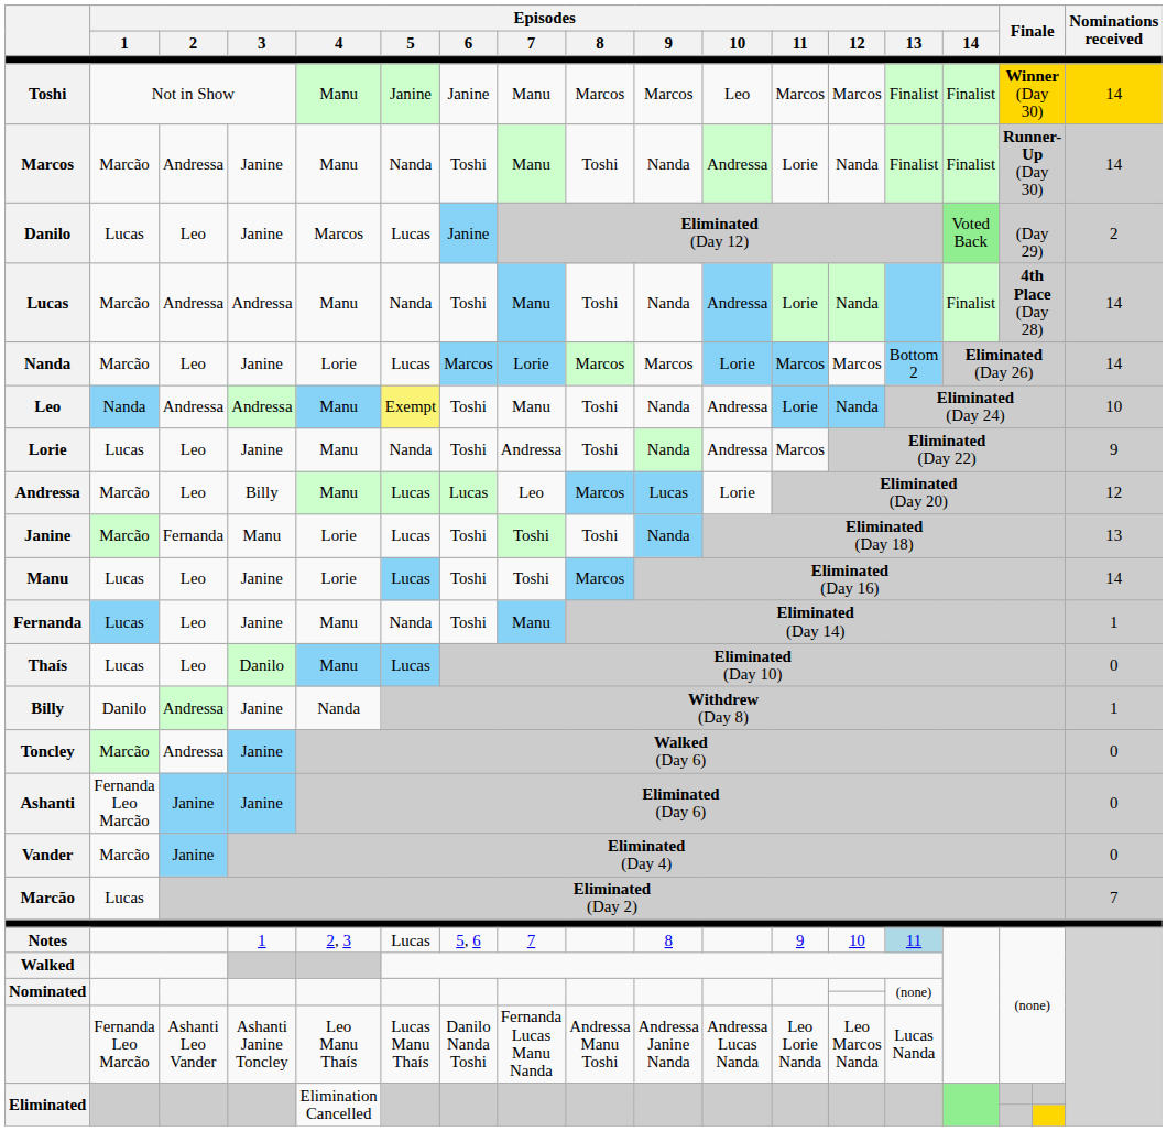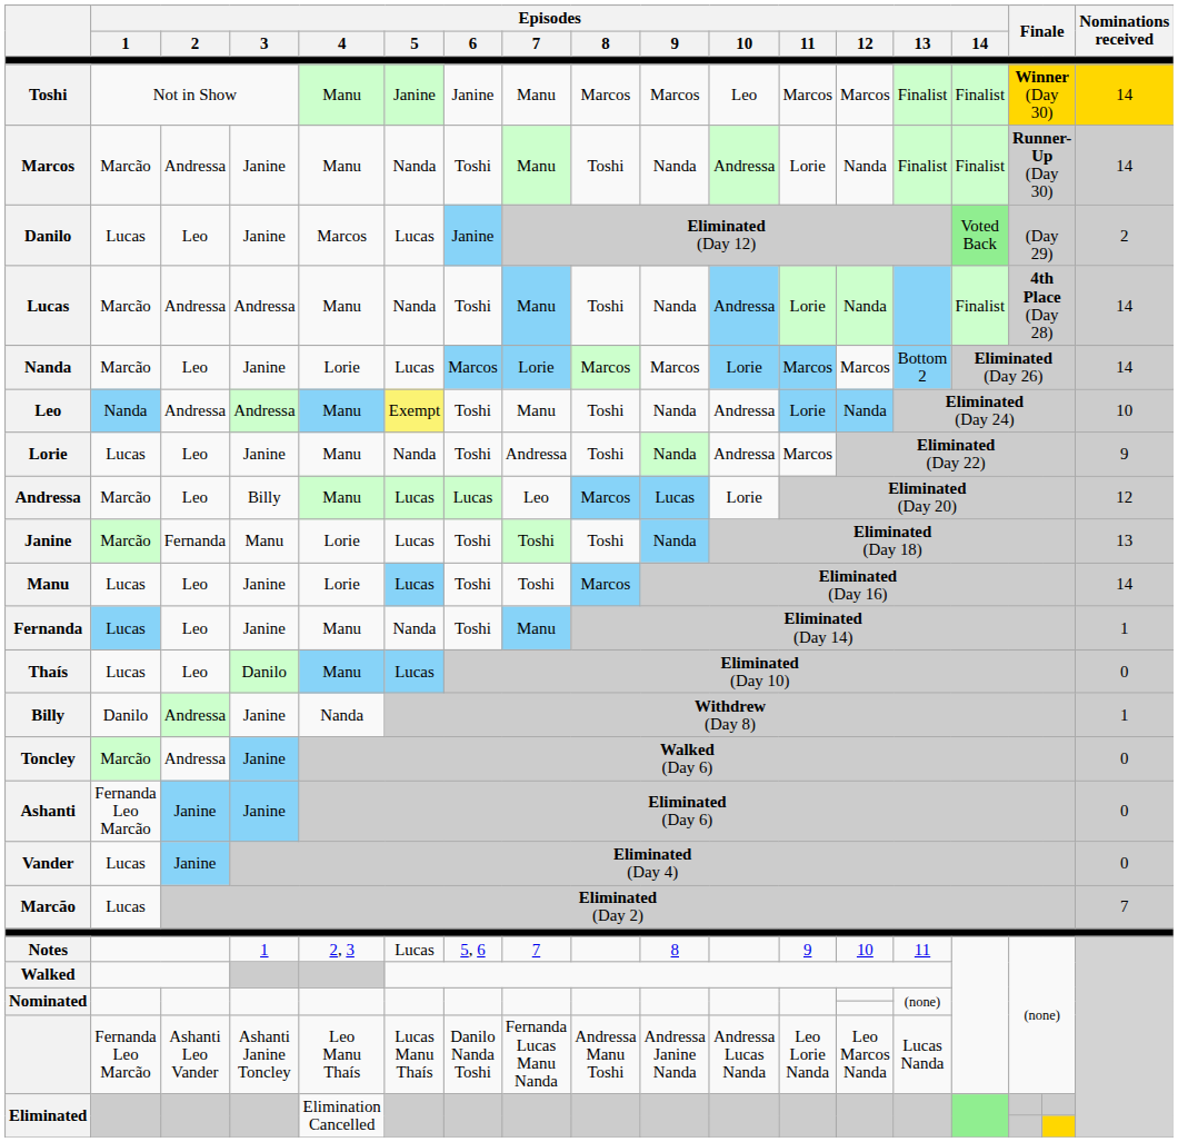Vander | Episodes / 1: Marcão -> Lucas
Notes | Episodes / 13: lightblue background -> no background
